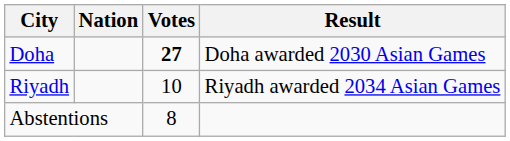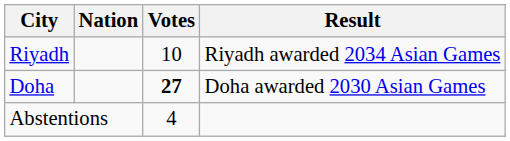rows swapped: Doha <-> Riyadh
Abstentions | Votes: 8 -> 4
